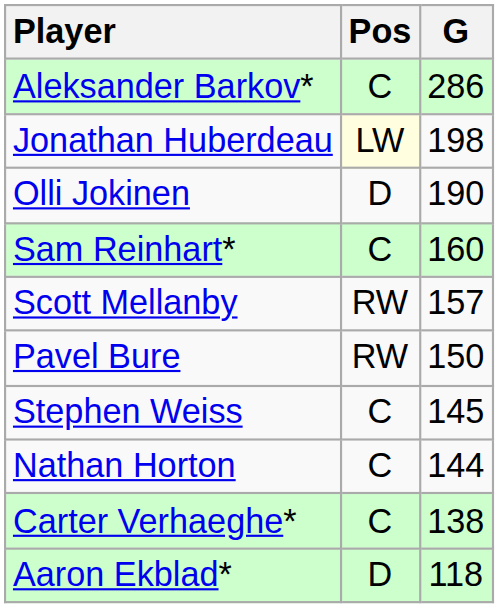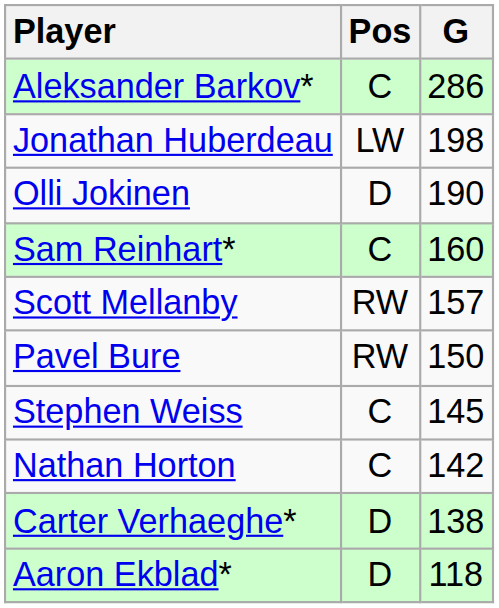Jonathan Huberdeau | Pos: lightyellow background -> no background
Nathan Horton | G: 144 -> 142
Carter Verhaeghe* | Pos: C -> D
